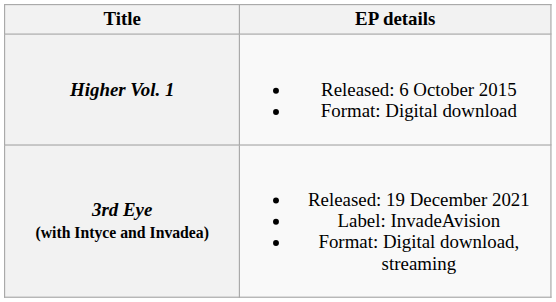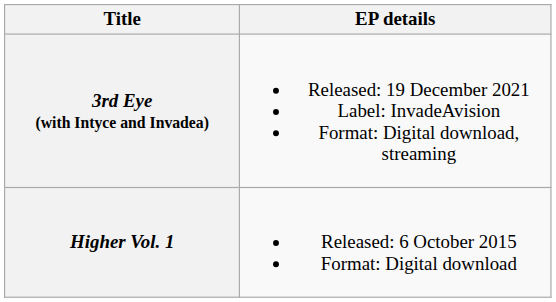rows swapped: Higher Vol. 1 <-> 3rd Eye (with Intyce and Invadea)
